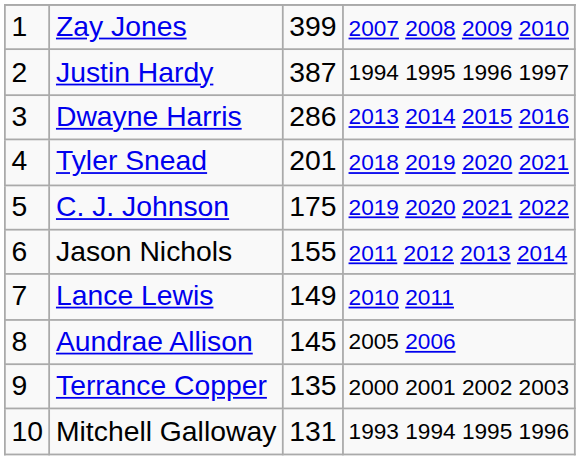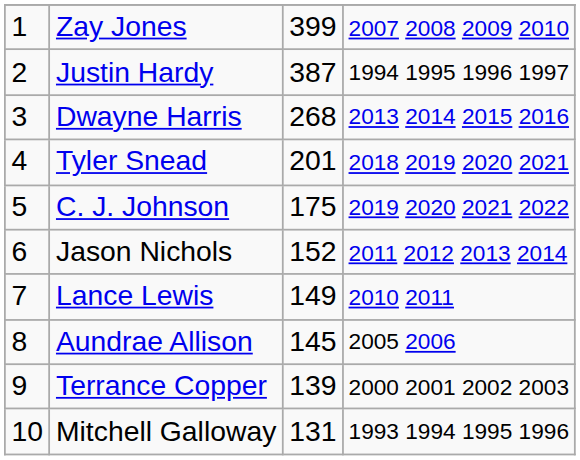Dwayne Harris | column 3: 286 -> 268
Jason Nichols | column 3: 155 -> 152
Terrance Copper | column 3: 135 -> 139
